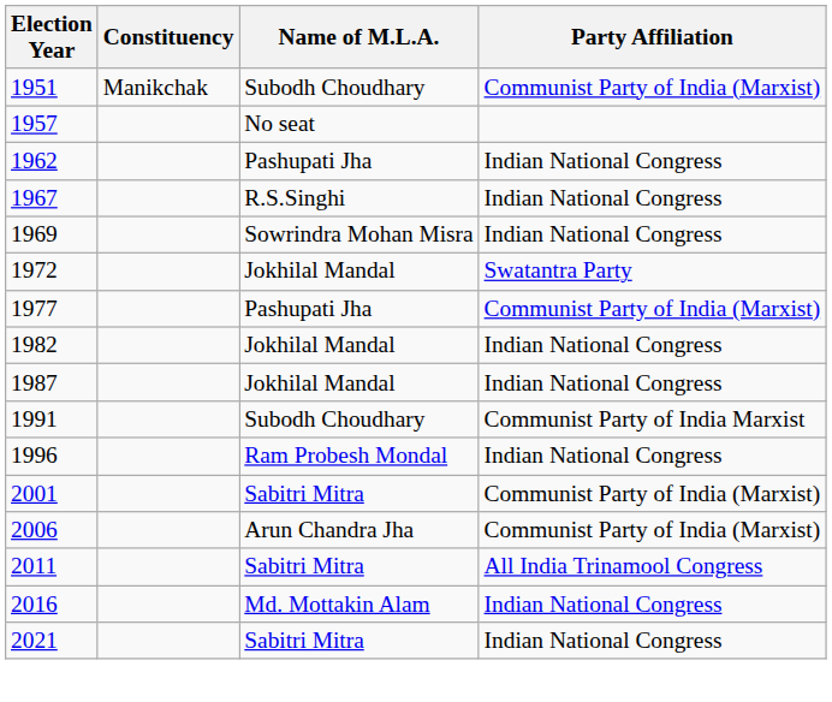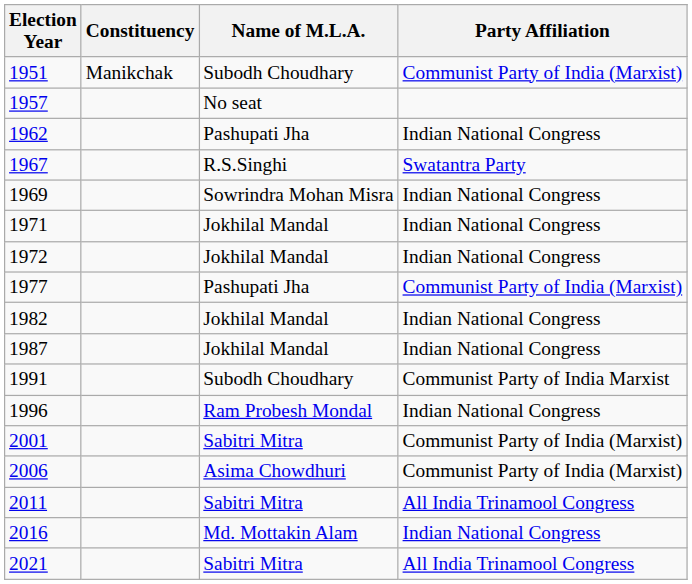1967 | Party Affiliation: Indian National Congress -> Swatantra Party
+ row: 1971 | Jokhilal Mandal | Indian National Congress
1972 | Party Affiliation: Swatantra Party -> Indian National Congress
2006 | Name of M.L.A.: Arun Chandra Jha -> Asima Chowdhuri
2021 | Party Affiliation: Indian National Congress -> All India Trinamool Congress
